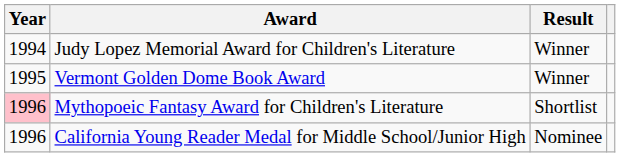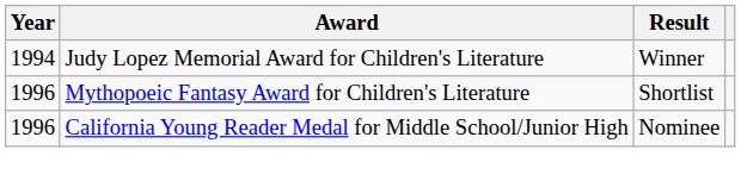- row: 1995 | Vermont Golden Dome Book Award | Winner
Mythopoeic Fantasy Award for Children's Literature | Year: pink background -> no background
